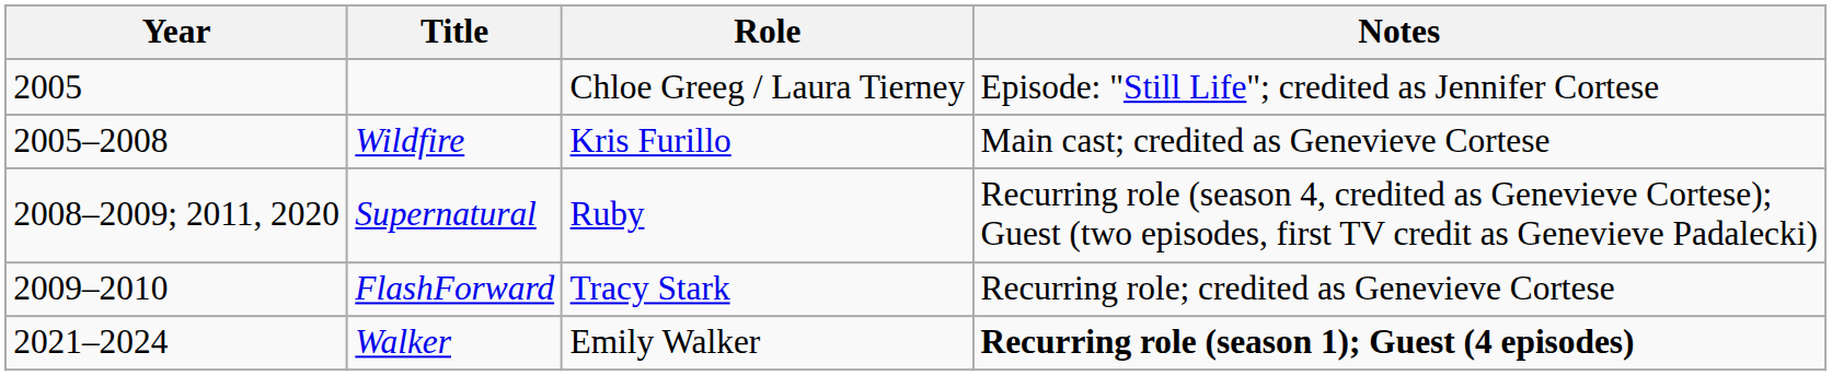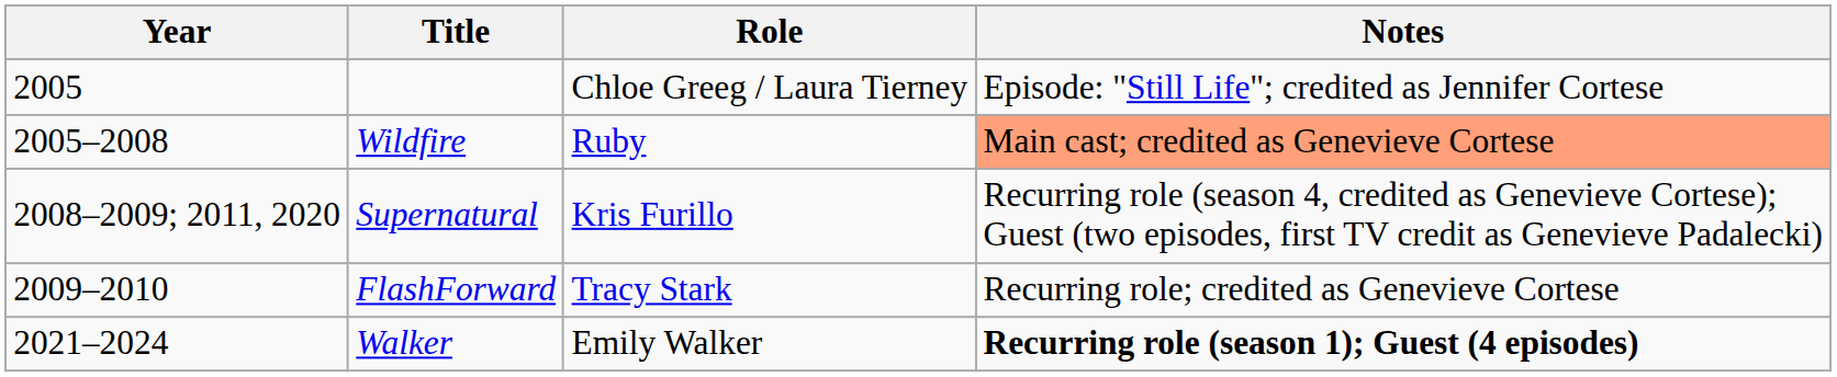Wildfire | Role: Kris Furillo -> Ruby
Wildfire | Notes: no background -> lightsalmon background
Supernatural | Role: Ruby -> Kris Furillo
